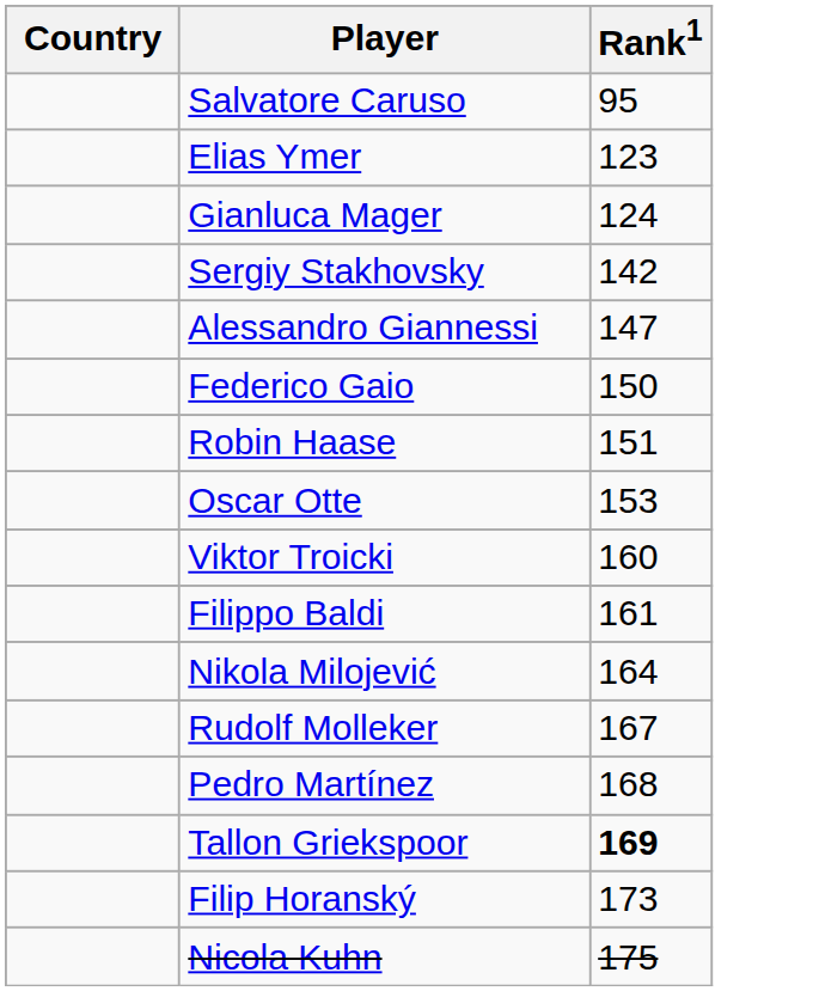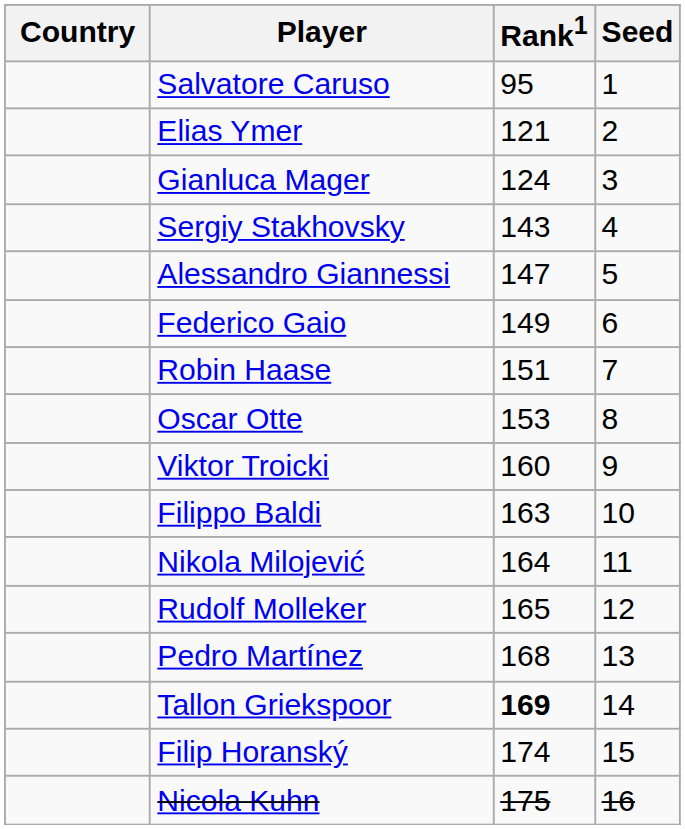+ column: Seed | 1 | 2 | 3 | 4 | 5 | 6 | 7 | 8 | 9 | 10 | 11 | 12 | 13 | 14 | 15 | 16
Elias Ymer | Rank1: 123 -> 121
Sergiy Stakhovsky | Rank1: 142 -> 143
Federico Gaio | Rank1: 150 -> 149
Filippo Baldi | Rank1: 161 -> 163
Rudolf Molleker | Rank1: 167 -> 165
Filip Horanský | Rank1: 173 -> 174
